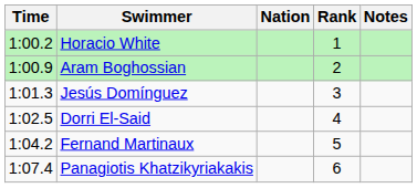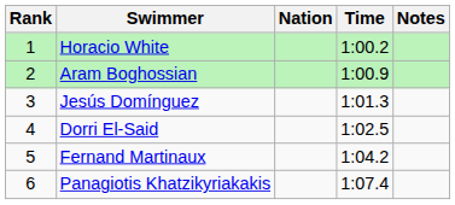columns swapped: Rank <-> Time
